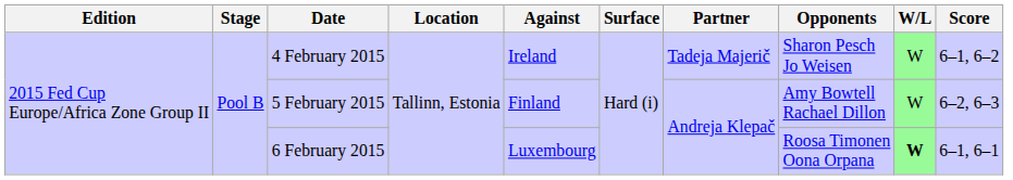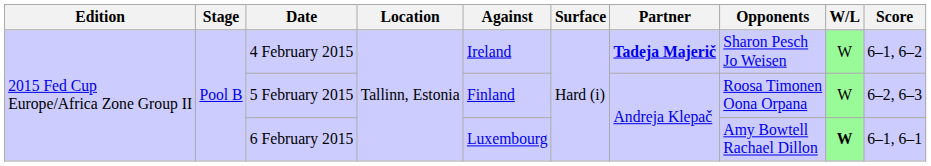4 February 2015 | Partner: normal -> bold
5 February 2015 | Opponents: Amy Bowtell Rachael Dillon -> Roosa Timonen Oona Orpana
6 February 2015 | Opponents: Roosa Timonen Oona Orpana -> Amy Bowtell Rachael Dillon
